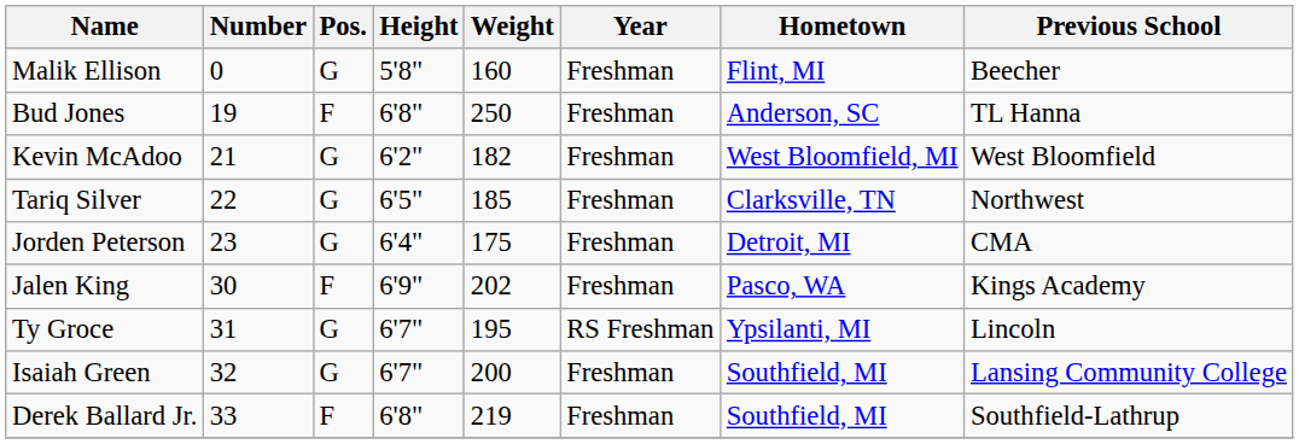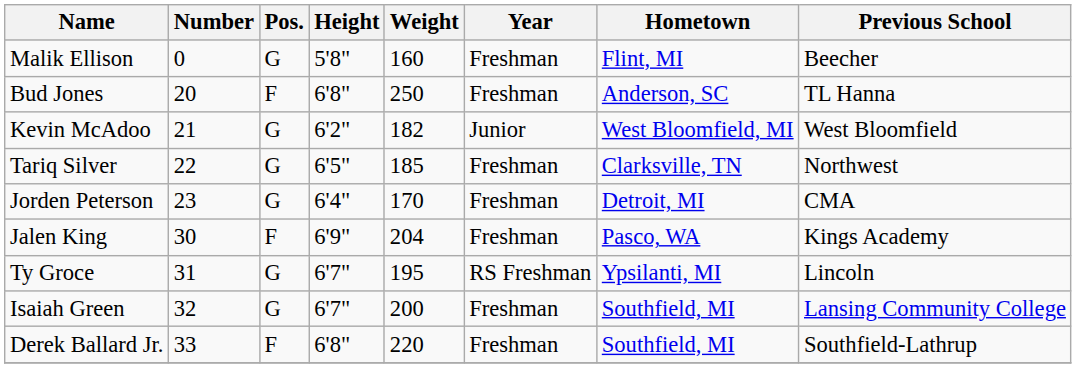Bud Jones | Number: 19 -> 20
Kevin McAdoo | Year: Freshman -> Junior
Jorden Peterson | Weight: 175 -> 170
Jalen King | Weight: 202 -> 204
Derek Ballard Jr. | Weight: 219 -> 220
